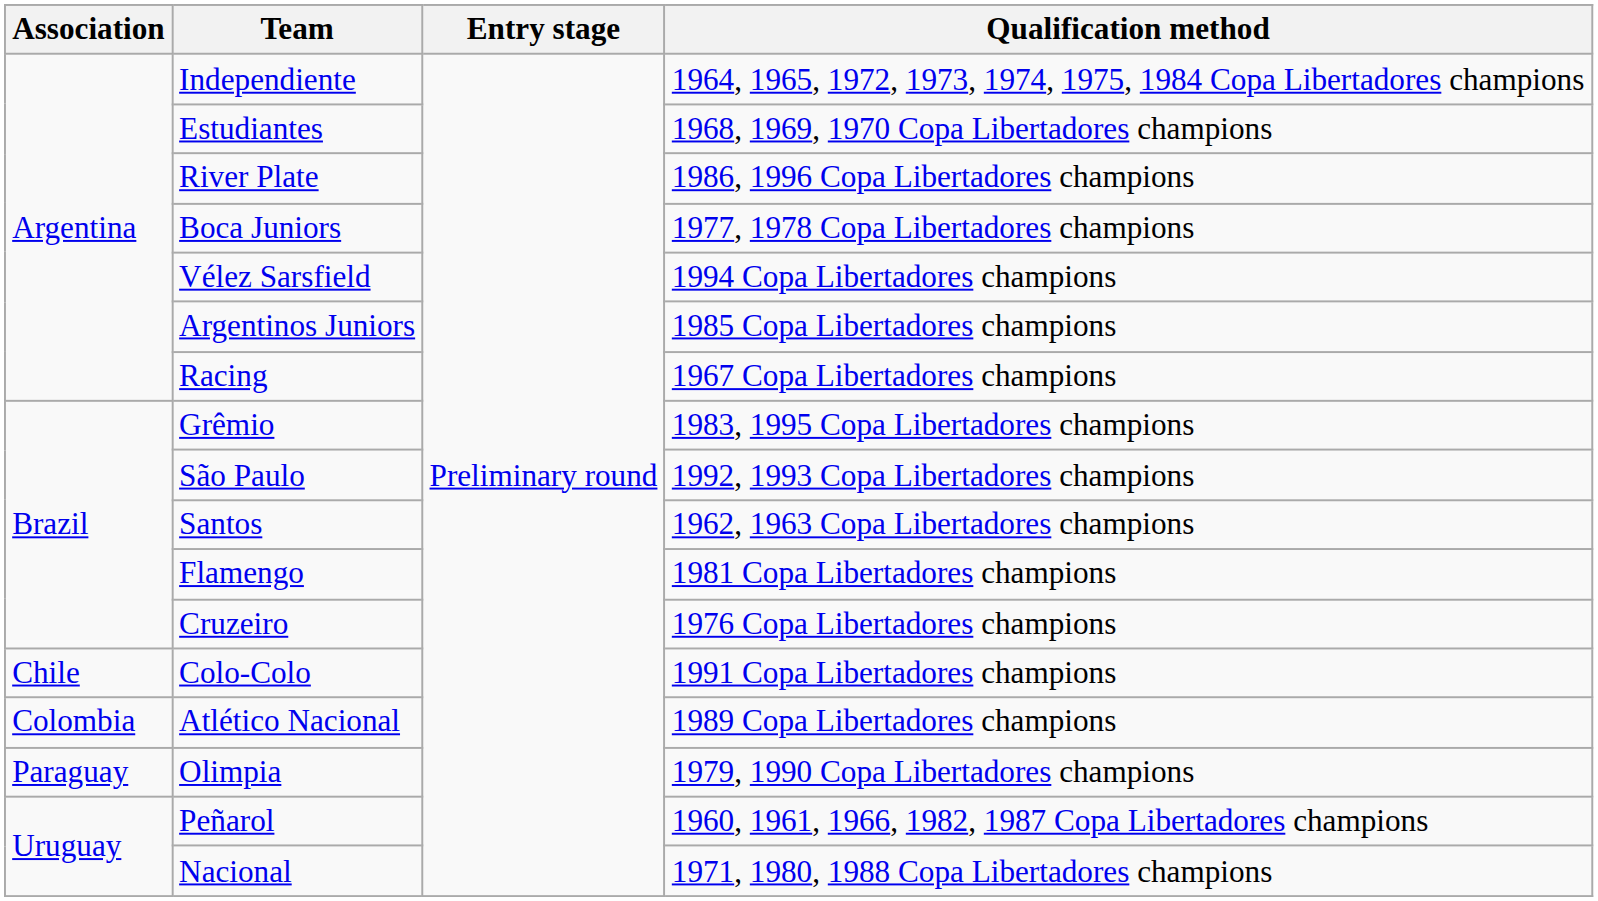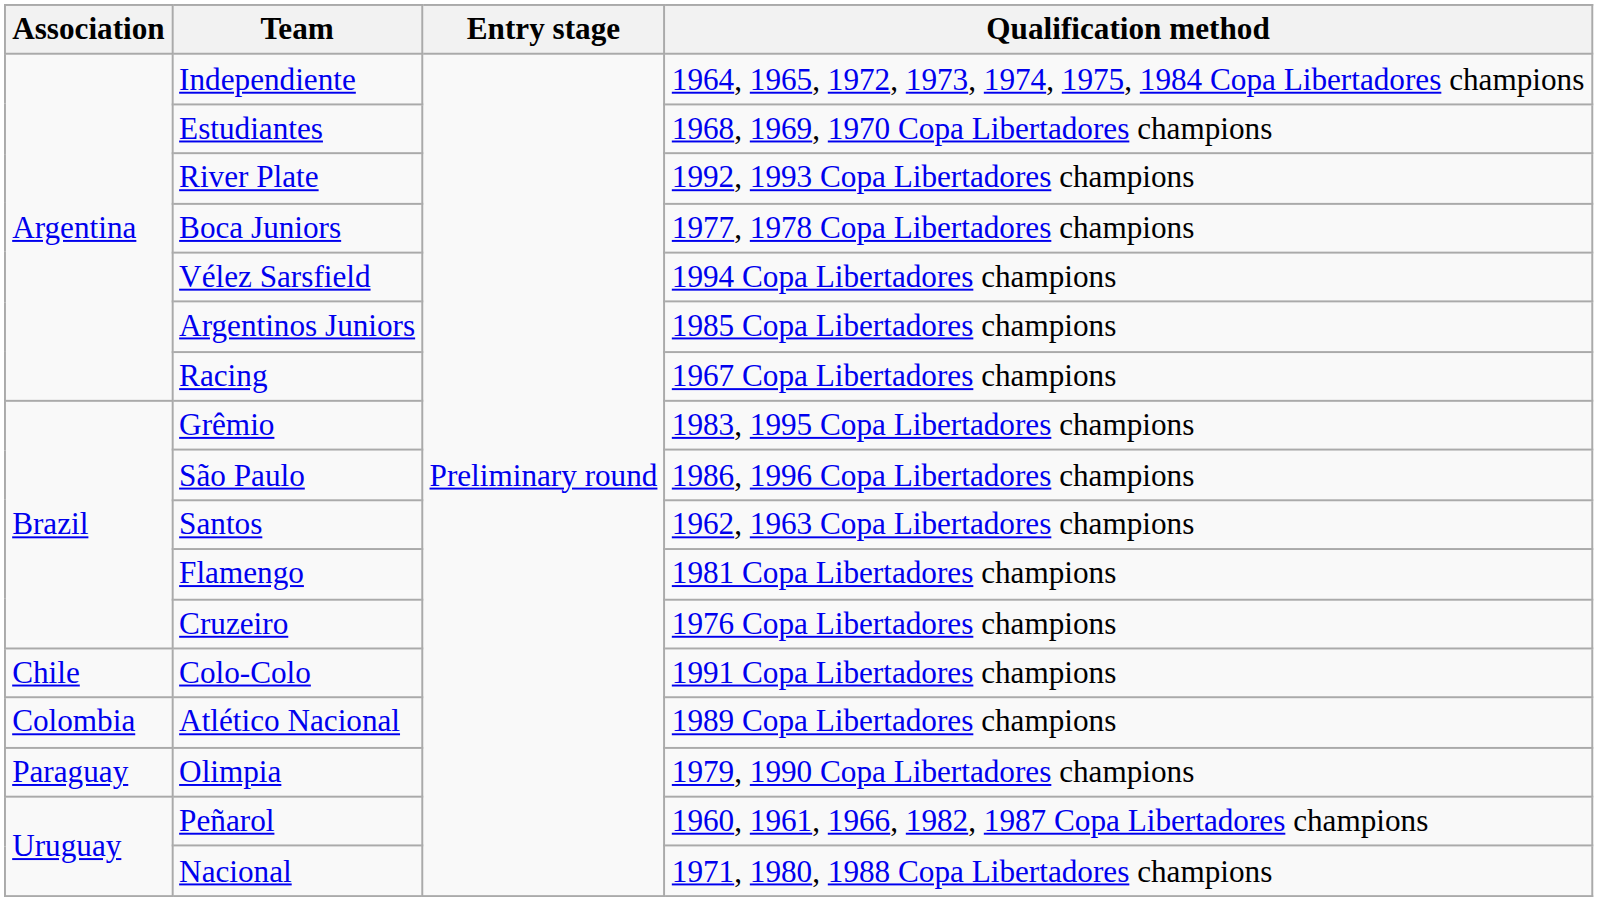River Plate | Qualification method: 1986, 1996 Copa Libertadores champions -> 1992, 1993 Copa Libertadores champions
São Paulo | Qualification method: 1992, 1993 Copa Libertadores champions -> 1986, 1996 Copa Libertadores champions
